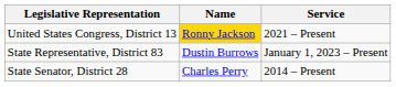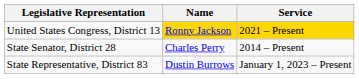United States Congress, District 13 | Service: no background -> gold background
rows swapped: State Senator, District 28 <-> State Representative, District 83
